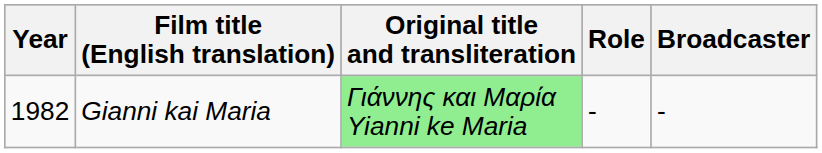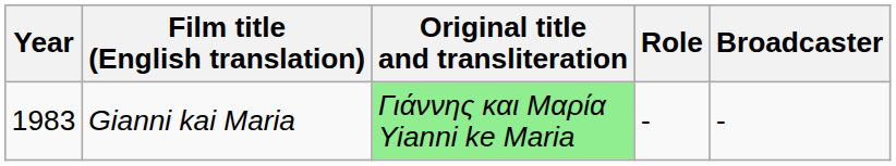Gianni kai Maria | Year: 1982 -> 1983
